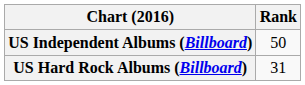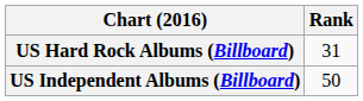rows swapped: US Hard Rock Albums (Billboard) <-> US Independent Albums (Billboard)
